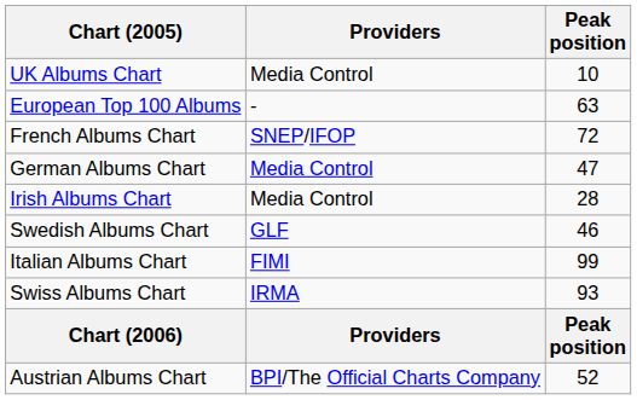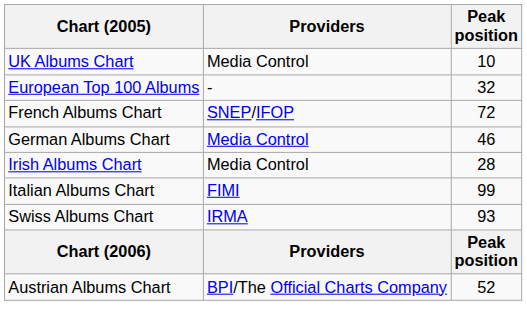European Top 100 Albums | Peak position: 63 -> 32
German Albums Chart | Peak position: 47 -> 46
- row: Swedish Albums Chart | GLF | 46
